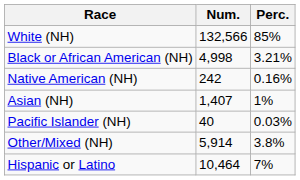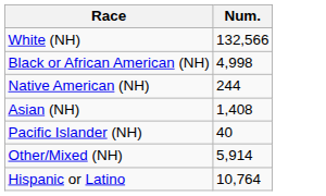- column: Perc. | 85% | 3.21% | 0.16% | 1% | 0.03% | 3.8% | 7%
Native American (NH) | Num.: 242 -> 244
Asian (NH) | Num.: 1,407 -> 1,408
Hispanic or Latino | Num.: 10,464 -> 10,764
